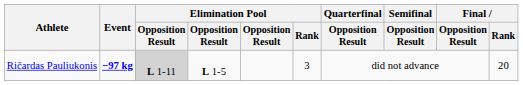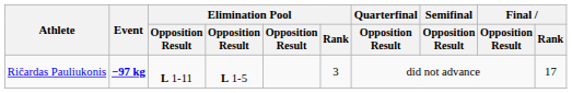Ričardas Pauliukonis | column 3: lightgrey background -> no background
Ričardas Pauliukonis | Final / Rank: 20 -> 17
